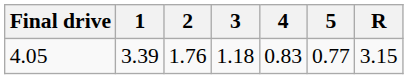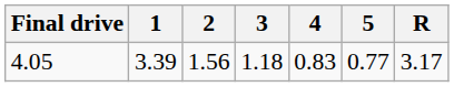4.05 | 2: 1.76 -> 1.56
4.05 | R: 3.15 -> 3.17
